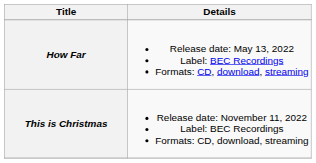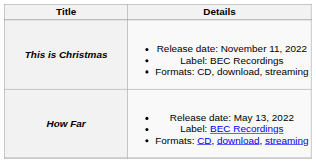rows swapped: How Far <-> This is Christmas
